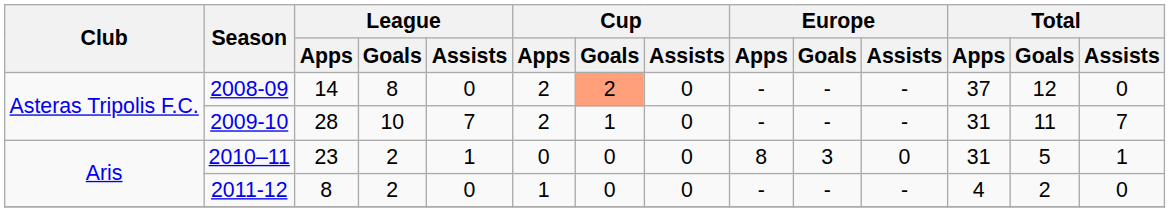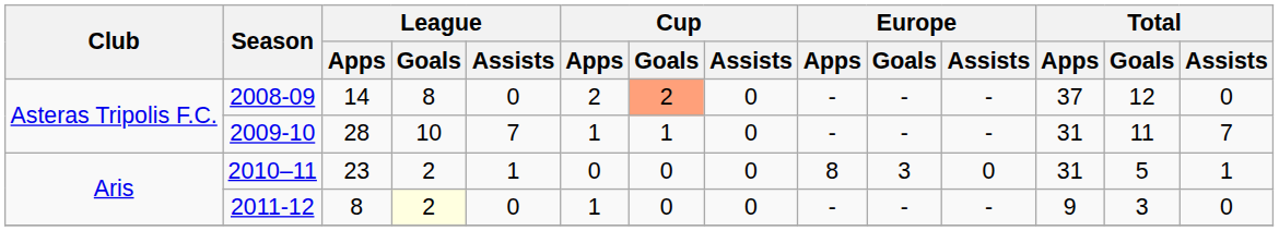2009-10 | Cup / Apps: 2 -> 1
2011-12 | League / Goals: no background -> lightyellow background
2011-12 | Total / Apps: 4 -> 9
2011-12 | Total / Goals: 2 -> 3
